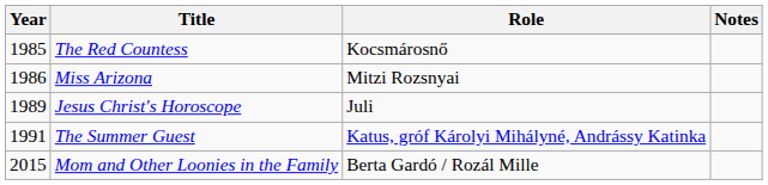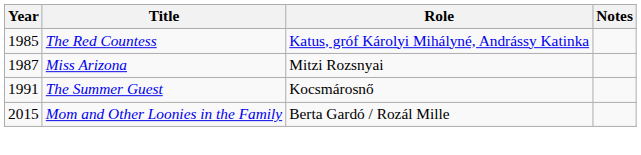The Red Countess | Role: Kocsmárosnő -> Katus, gróf Károlyi Mihályné, Andrássy Katinka
Miss Arizona | Year: 1986 -> 1987
- row: 1989 | Jesus Christ's Horoscope | Juli
The Summer Guest | Role: Katus, gróf Károlyi Mihályné, Andrássy Katinka -> Kocsmárosnő
